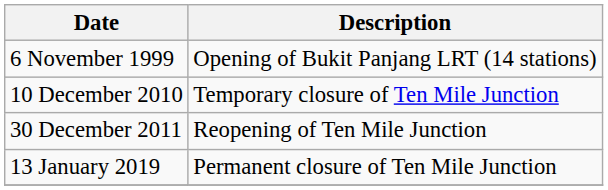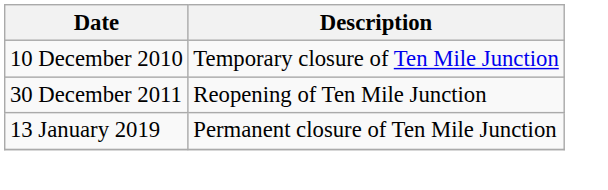- row: 6 November 1999 | Opening of Bukit Panjang LRT (14 stations)
